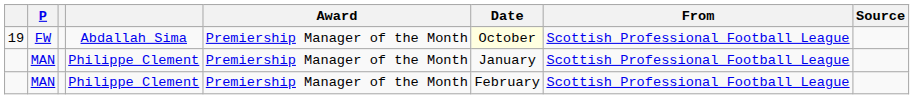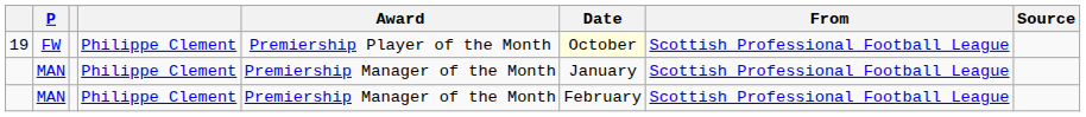19 | column 4: Abdallah Sima -> Philippe Clement
19 | Award: Premiership Manager of the Month -> Premiership Player of the Month
